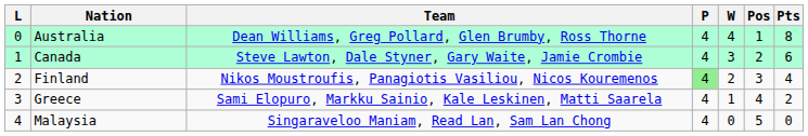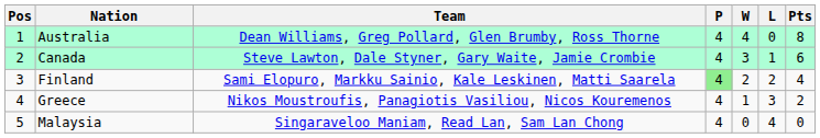columns swapped: Pos <-> L
Finland | Team: Nikos Moustroufis, Panagiotis Vasiliou, Nicos Kouremenos -> Sami Elopuro, Markku Sainio, Kale Leskinen, Matti Saarela
Greece | Team: Sami Elopuro, Markku Sainio, Kale Leskinen, Matti Saarela -> Nikos Moustroufis, Panagiotis Vasiliou, Nicos Kouremenos
